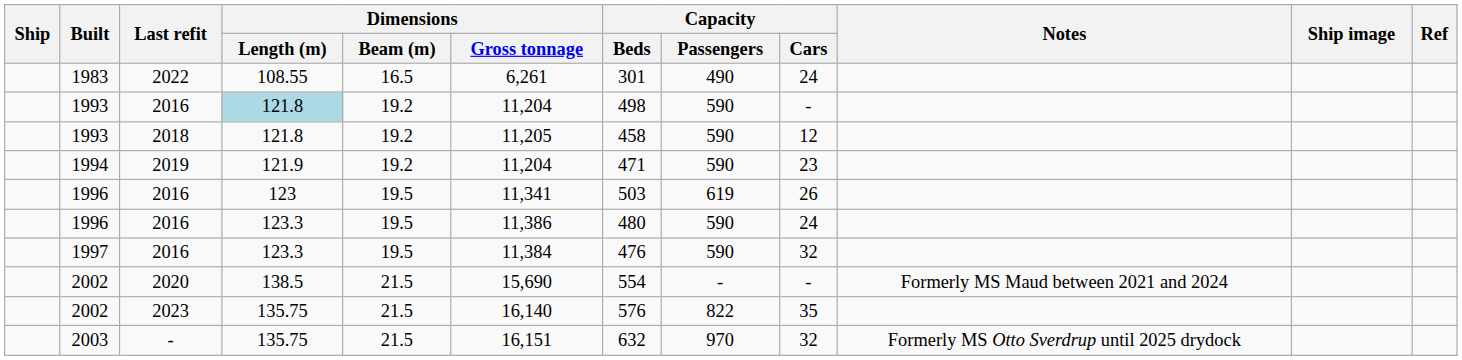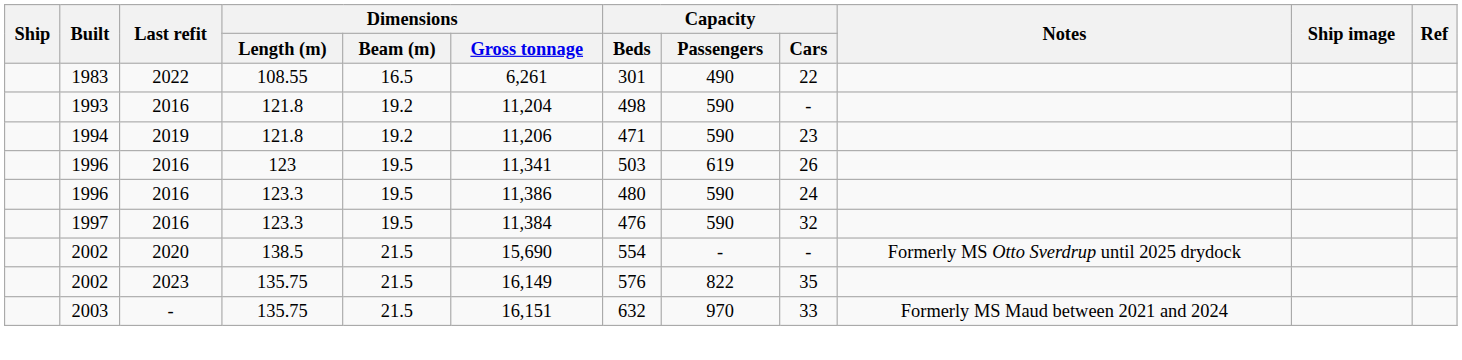1983 | Capacity / Cars: 24 -> 22
1993 / 2016 | Dimensions / Length (m): lightblue background -> no background
- row: 1993 | 2018 | 121.8 | 19.2 | 11,205 | 458 | 590 | 12
1994 | Dimensions / Length (m): 121.9 -> 121.8
1994 | Dimensions / Gross tonnage: 11,204 -> 11,206
2002 / 2020 | Notes: Formerly MS Maud between 2021 and 2024 -> Formerly MS Otto Sverdrup until 2025 drydock
2002 / 2023 | Dimensions / Gross tonnage: 16,140 -> 16,149
2003 | Capacity / Cars: 32 -> 33
2003 | Notes: Formerly MS Otto Sverdrup until 2025 drydock -> Formerly MS Maud between 2021 and 2024
